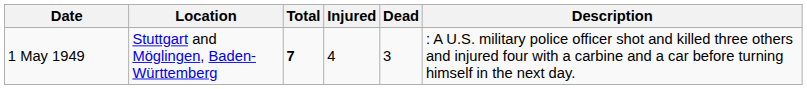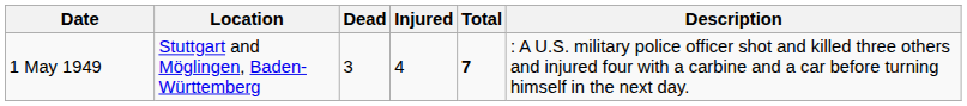columns swapped: Dead <-> Total
